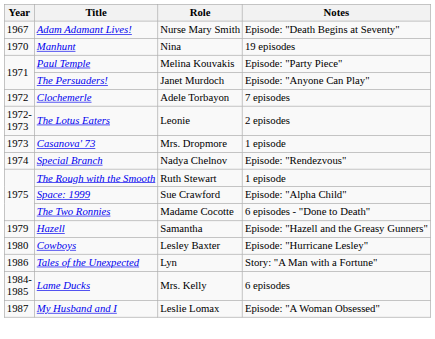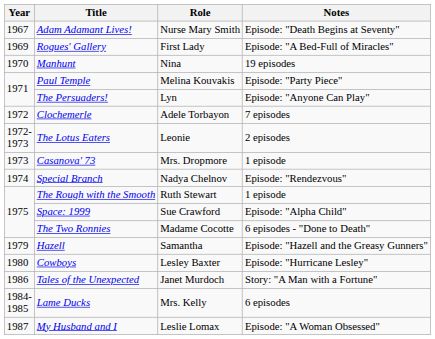+ row: 1969 | Rogues' Gallery | First Lady | Episode: "A Bed-Full of Miracles"
The Persuaders! | Role: Janet Murdoch -> Lyn
Tales of the Unexpected | Role: Lyn -> Janet Murdoch
